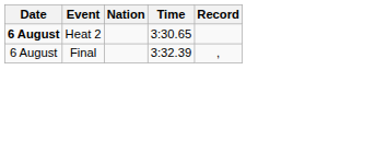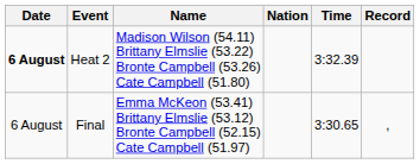+ column: Name | Madison Wilson (54.11) Brittany Elmslie (53.22) Bronte Campbell (53.26) Cate Campbell (51.80) | Emma McKeon (53.41) Brittany Elmslie (53.12) Bronte Campbell (52.15) Cate Campbell (51.97)
Heat 2 | Time: 3:30.65 -> 3:32.39
Final | Time: 3:32.39 -> 3:30.65
